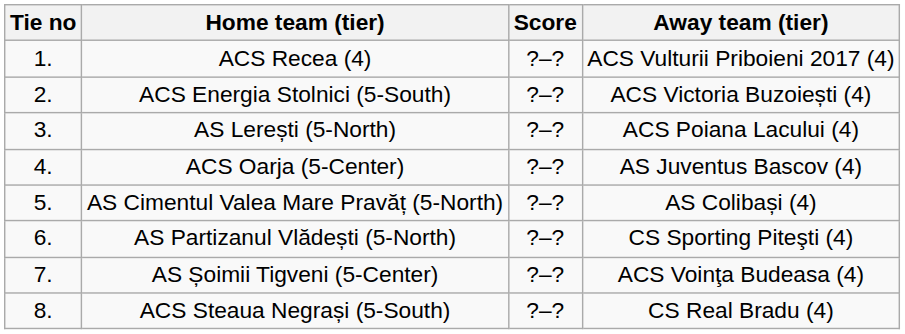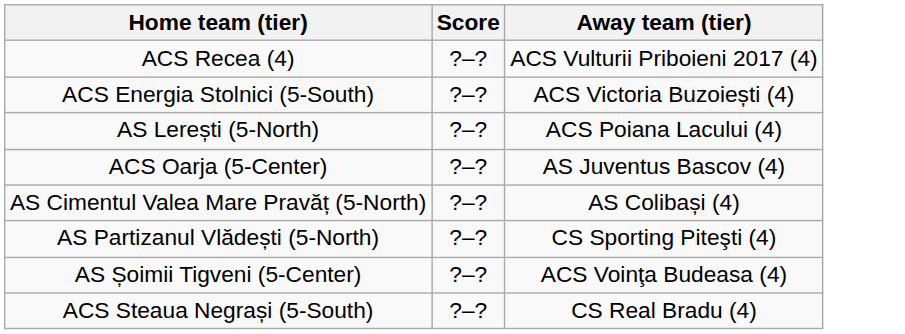- column: Tie no | 1. | 2. | 3. | 4. | 5. | 6. | 7. | 8.
